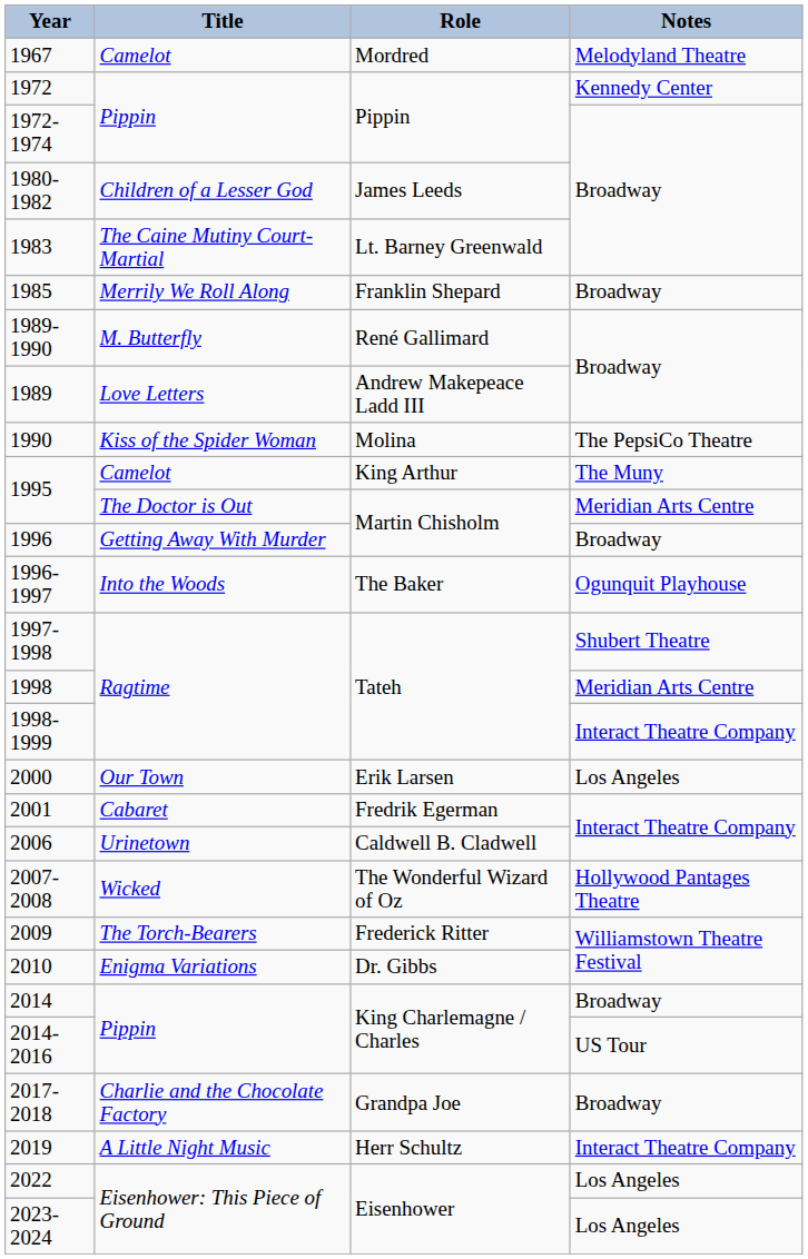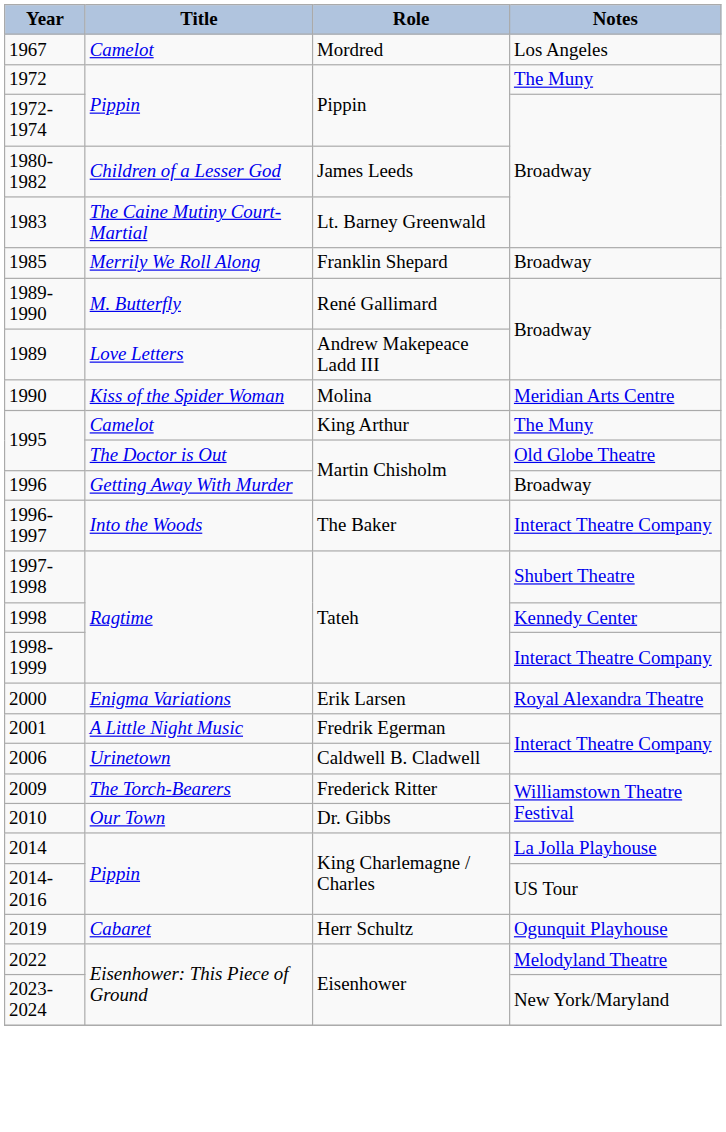1967 | Notes: Melodyland Theatre -> Los Angeles
1972 | Notes: Kennedy Center -> The Muny
1990 | Notes: The PepsiCo Theatre -> Meridian Arts Centre
1995 / Martin Chisholm | Notes: Meridian Arts Centre -> Old Globe Theatre
1996-1997 | Notes: Ogunquit Playhouse -> Interact Theatre Company
1998 | Notes: Meridian Arts Centre -> Kennedy Center
2000 | Title: Our Town -> Enigma Variations
2000 | Notes: Los Angeles -> Royal Alexandra Theatre
2001 | Title: Cabaret -> A Little Night Music
- row: 2007-2008 | Wicked | The Wonderful Wizard of Oz | Hollywood Pantages Theatre
2010 | Title: Enigma Variations -> Our Town
2014 | Notes: Broadway -> La Jolla Playhouse
- row: 2017-2018 | Charlie and the Chocolate Factory | Grandpa Joe | Broadway
2019 | Title: A Little Night Music -> Cabaret
2019 | Notes: Interact Theatre Company -> Ogunquit Playhouse
2022 | Notes: Los Angeles -> Melodyland Theatre
2023-2024 | Notes: Los Angeles -> New York/Maryland
